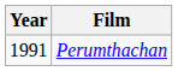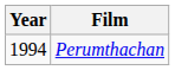Perumthachan | Year: 1991 -> 1994
